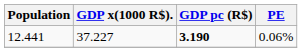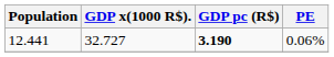12.441 | GDP x(1000 R$).: 37.227 -> 32.727
